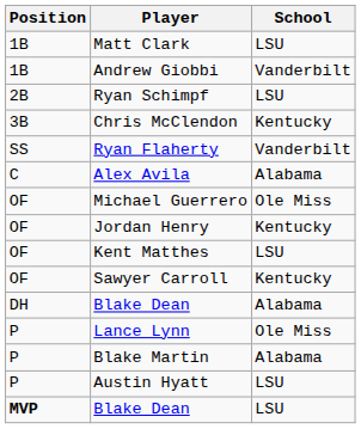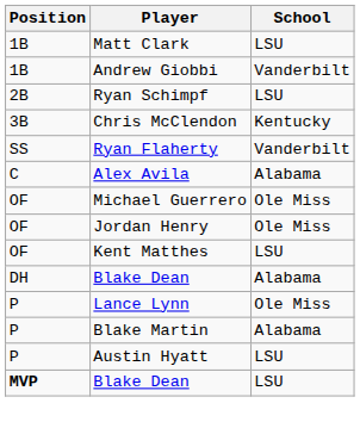Jordan Henry | School: Kentucky -> Ole Miss
- row: OF | Sawyer Carroll | Kentucky
